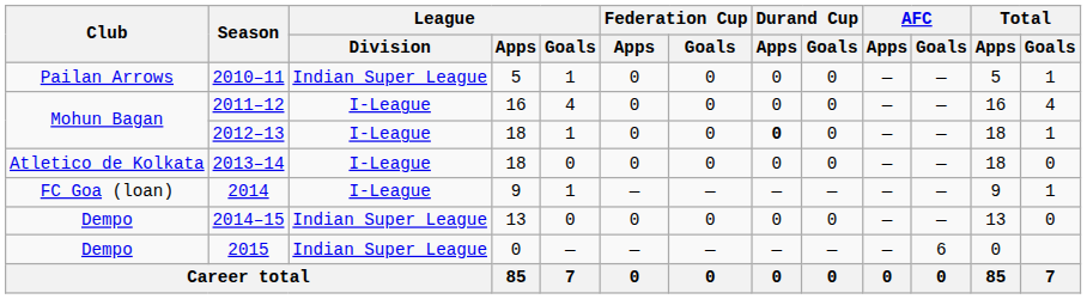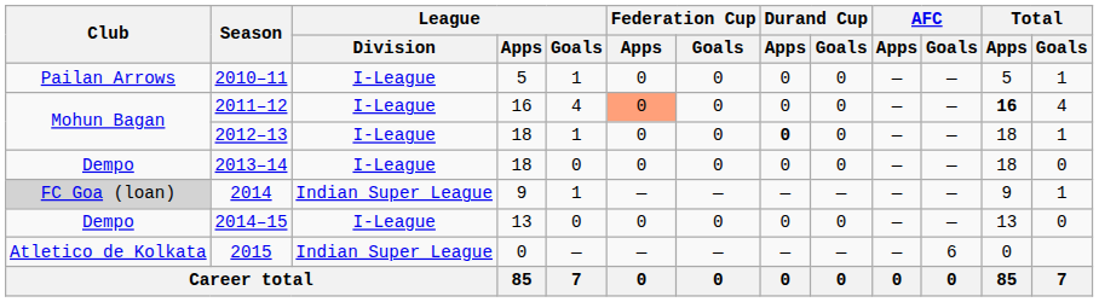2010–11 | League / Division: Indian Super League -> I-League
2011–12 | Federation Cup / Apps: no background -> lightsalmon background
2011–12 | Total / Apps: normal -> bold
2013–14 | Club: Atletico de Kolkata -> Dempo
2014 | Club: no background -> lightgrey background
2014 | League / Division: I-League -> Indian Super League
2014–15 | League / Division: Indian Super League -> I-League
2015 | Club: Dempo -> Atletico de Kolkata
